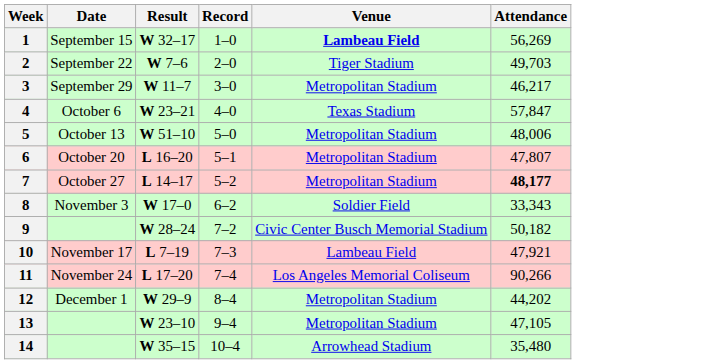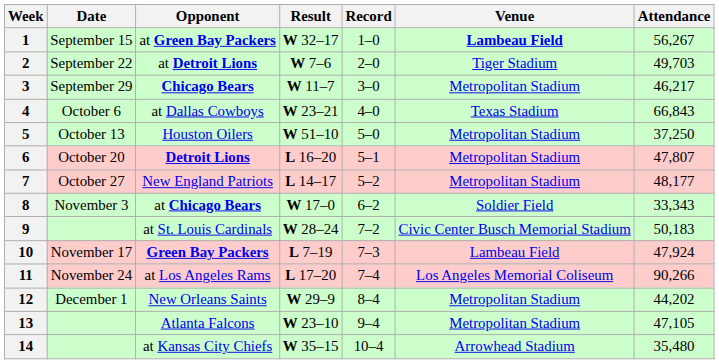+ column: Opponent | at Green Bay Packers | at Detroit Lions | Chicago Bears | at Dallas Cowboys | Houston Oilers | Detroit Lions | New England Patriots | at Chicago Bears | at St. Louis Cardinals | Green Bay Packers | at Los Angeles Rams | New Orleans Saints | Atlanta Falcons | at Kansas City Chiefs
1 | Attendance: 56,269 -> 56,267
4 | Attendance: 57,847 -> 66,843
5 | Attendance: 48,006 -> 37,250
7 | Attendance: bold -> normal
9 | Attendance: 50,182 -> 50,183
10 | Attendance: 47,921 -> 47,924
